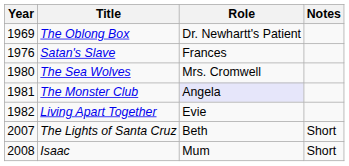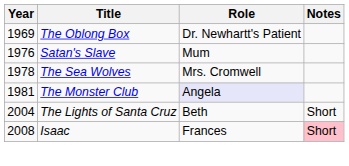Satan's Slave | Role: Frances -> Mum
The Sea Wolves | Year: 1980 -> 1978
- row: 1982 | Living Apart Together | Evie
The Lights of Santa Cruz | Year: 2007 -> 2004
Isaac | Role: Mum -> Frances
Isaac | Notes: no background -> pink background
